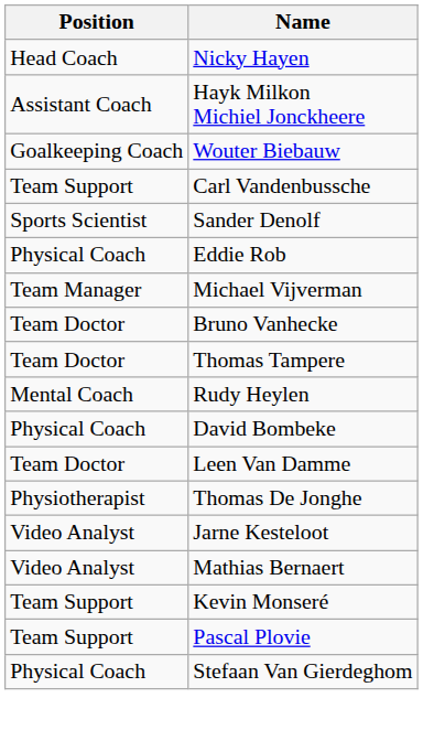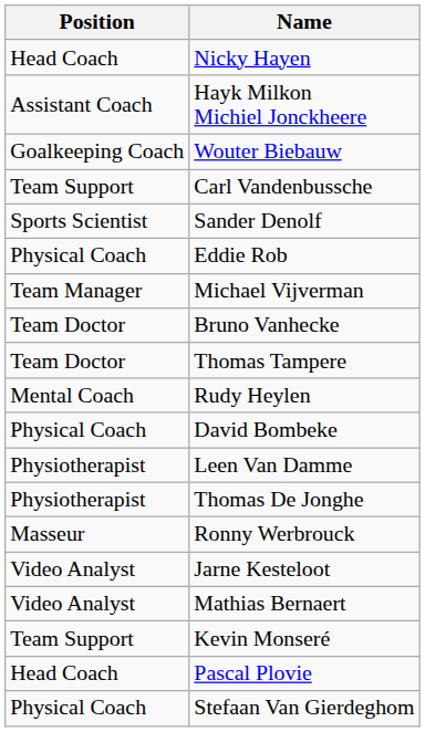Leen Van Damme | Position: Team Doctor -> Physiotherapist
+ row: Masseur | Ronny Werbrouck
Pascal Plovie | Position: Team Support -> Head Coach
